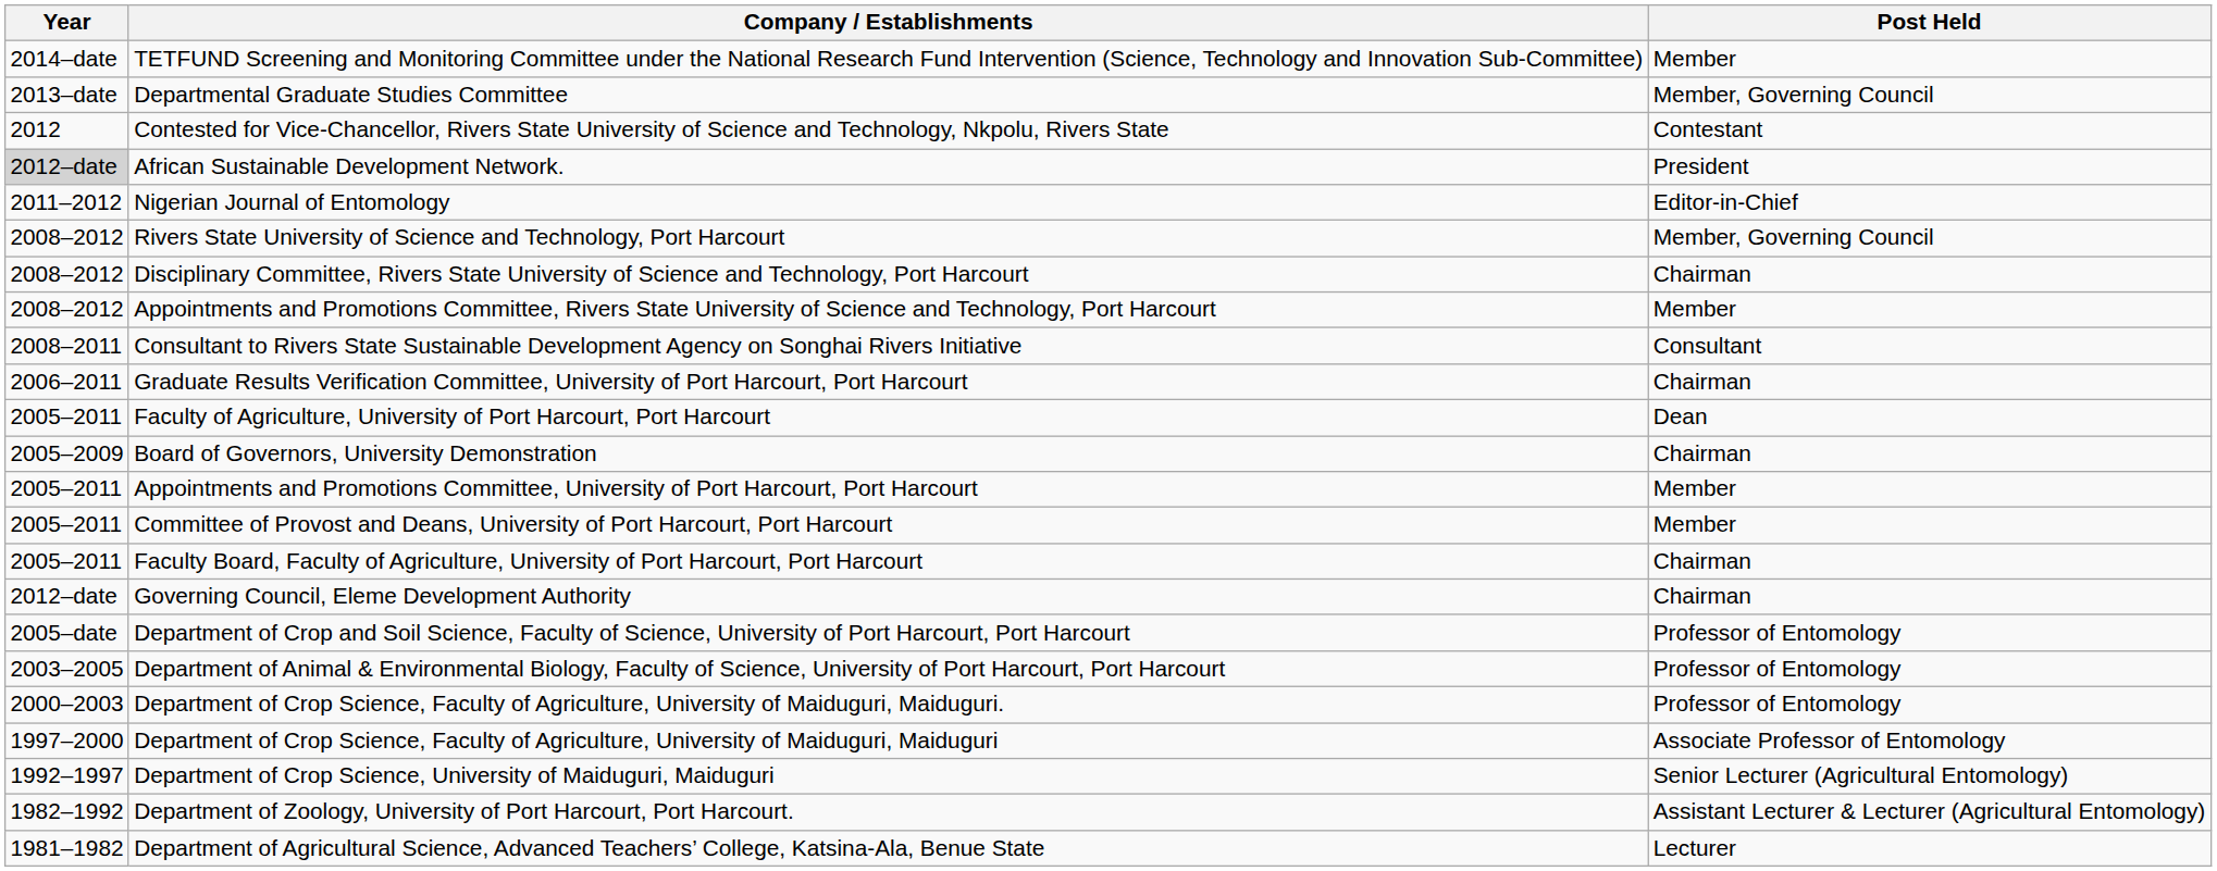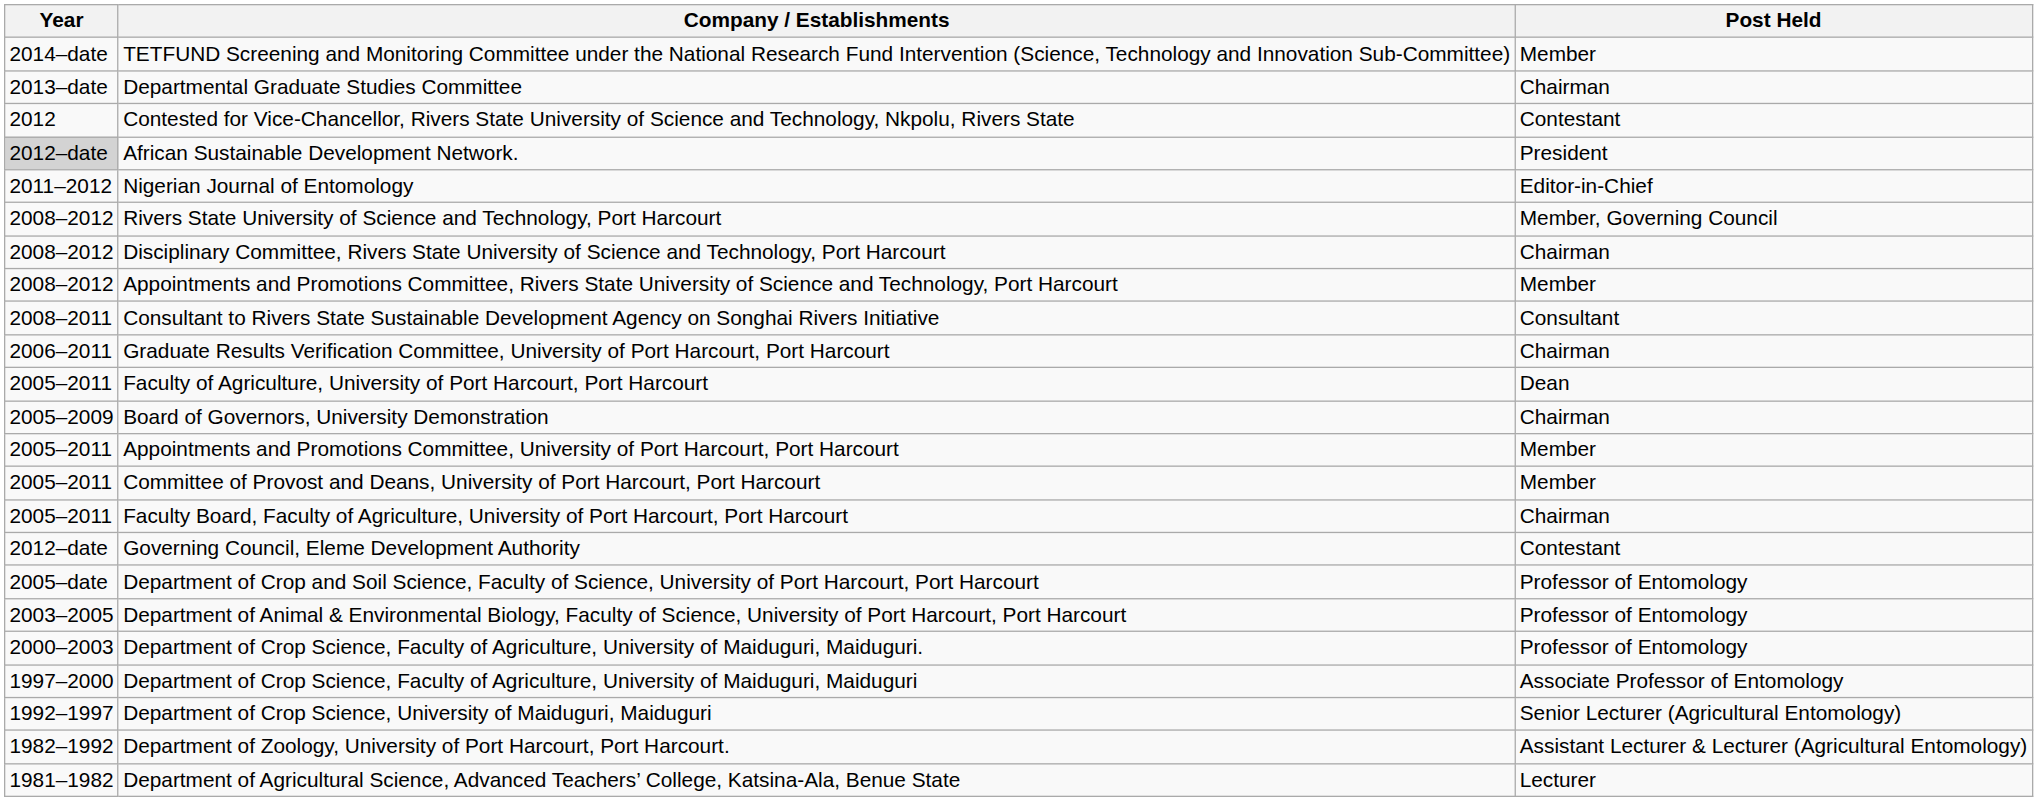Departmental Graduate Studies Committee | Post Held: Member, Governing Council -> Chairman
Governing Council, Eleme Development Authority | Post Held: Chairman -> Contestant
